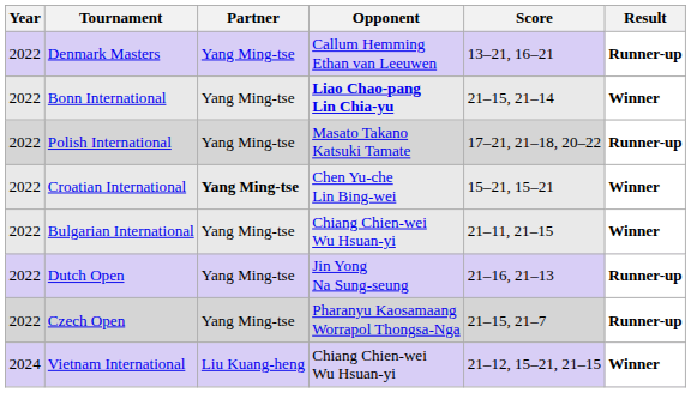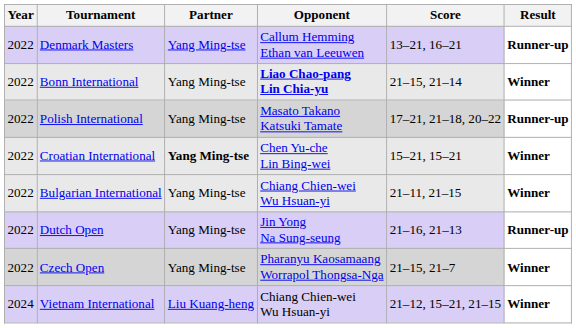Czech Open | Result: Runner-up -> Winner
